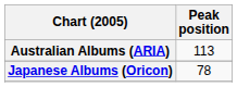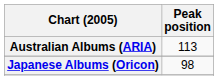Japanese Albums (Oricon) | Peak position: 78 -> 98
